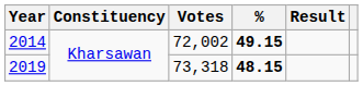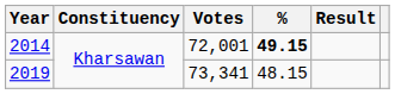2014 | Votes: 72,002 -> 72,001
2019 | Votes: 73,318 -> 73,341
2019 | %: bold -> normal
